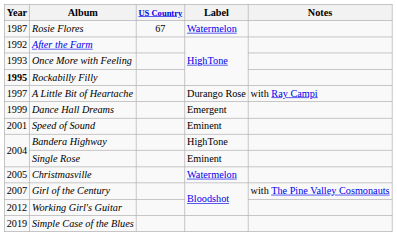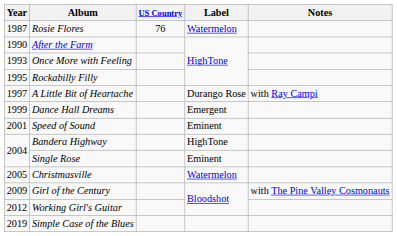Rosie Flores | US Country: 67 -> 76
After the Farm | Year: 1992 -> 1990
Rockabilly Filly | Year: bold -> normal
Girl of the Century | Year: 2007 -> 2009
